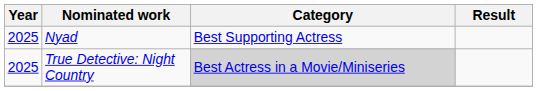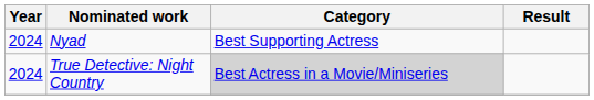Nyad | Year: 2025 -> 2024
True Detective: Night Country | Year: 2025 -> 2024
